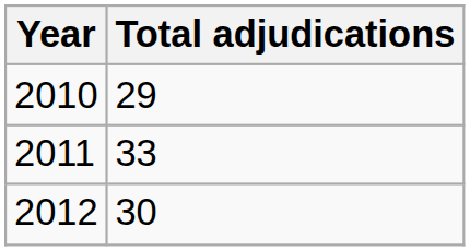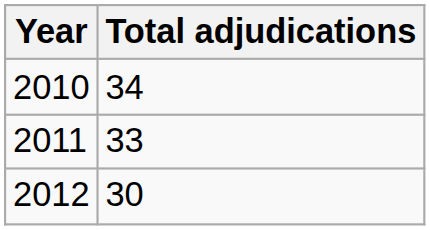2010 | Total adjudications: 29 -> 34
